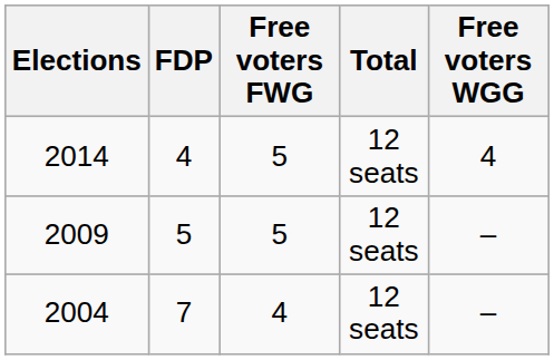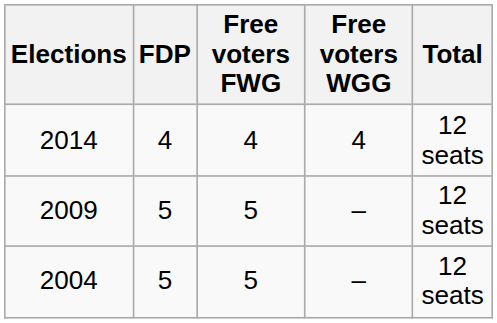columns swapped: Free voters WGG <-> Total
2014 | Free voters FWG: 5 -> 4
2004 | FDP: 7 -> 5
2004 | Free voters FWG: 4 -> 5
